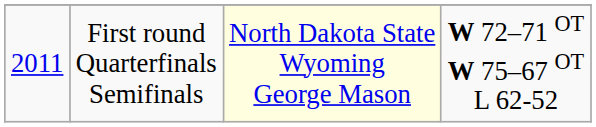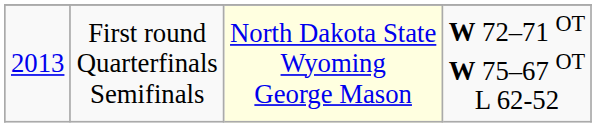First round Quarterfinals Semifinals | column 1: 2011 -> 2013
